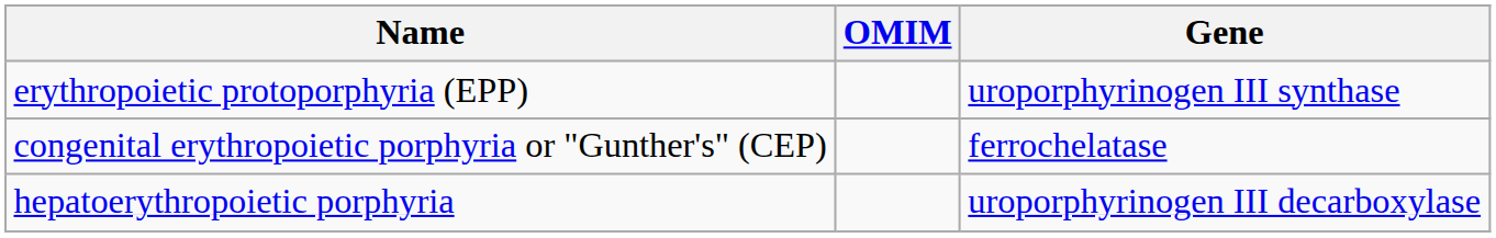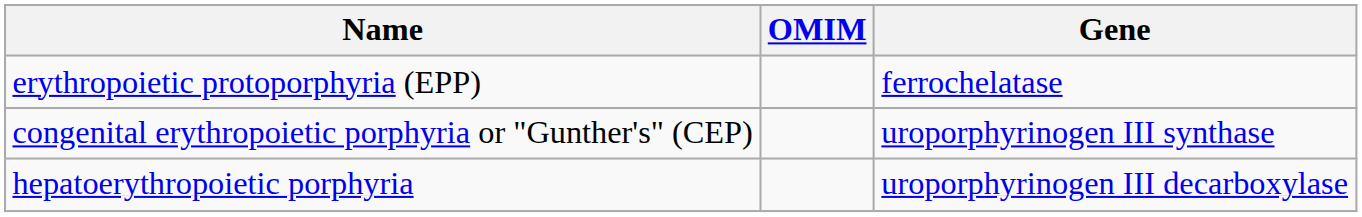erythropoietic protoporphyria (EPP) | Gene: uroporphyrinogen III synthase -> ferrochelatase
congenital erythropoietic porphyria or "Gunther's" (CEP) | Gene: ferrochelatase -> uroporphyrinogen III synthase
